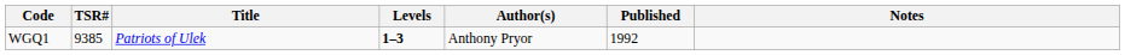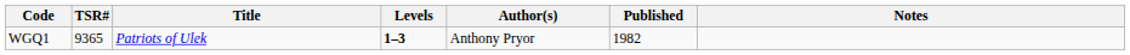WGQ1 | TSR#: 9385 -> 9365
WGQ1 | Published: 1992 -> 1982
